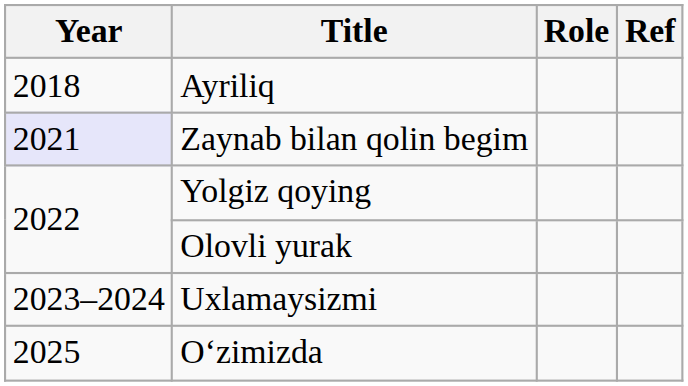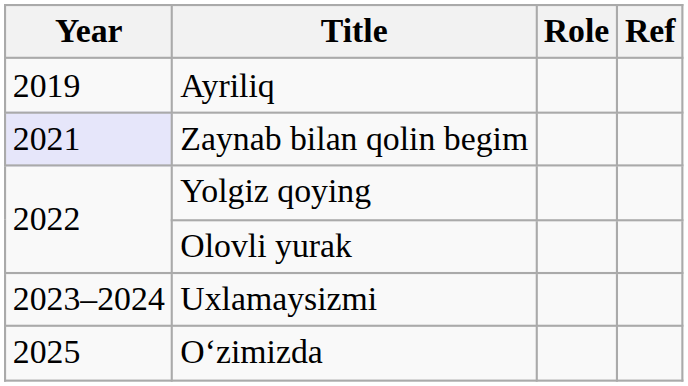Ayriliq | Year: 2018 -> 2019
